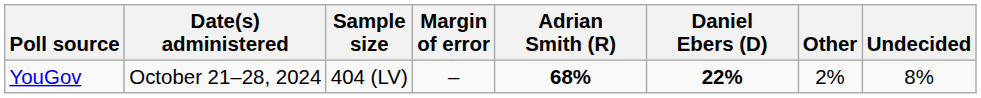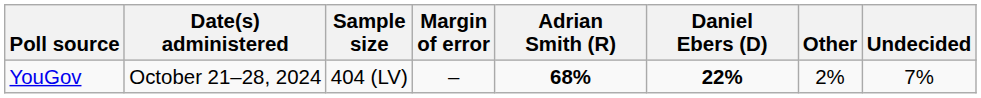YouGov | Undecided: 8% -> 7%
